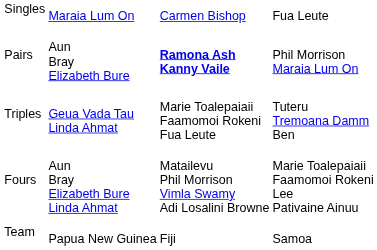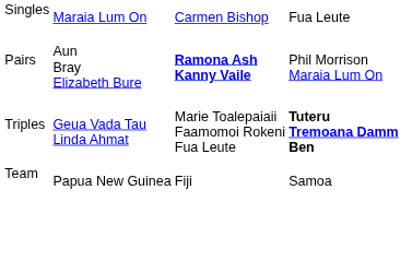Triples | column 4: normal -> bold
- row: Fours | Aun Bray Elizabeth Bure Linda Ahmat | Matailevu Phil Morrison Vimla Swamy Adi Losalini Browne | Marie Toalepaiaii Faamomoi Rokeni Lee Pativaine Ainuu
